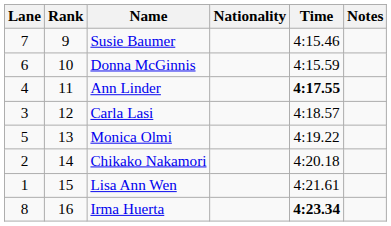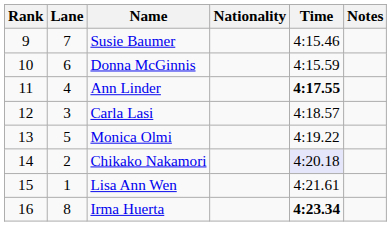columns swapped: Rank <-> Lane
Chikako Nakamori | Time: no background -> lavender background
